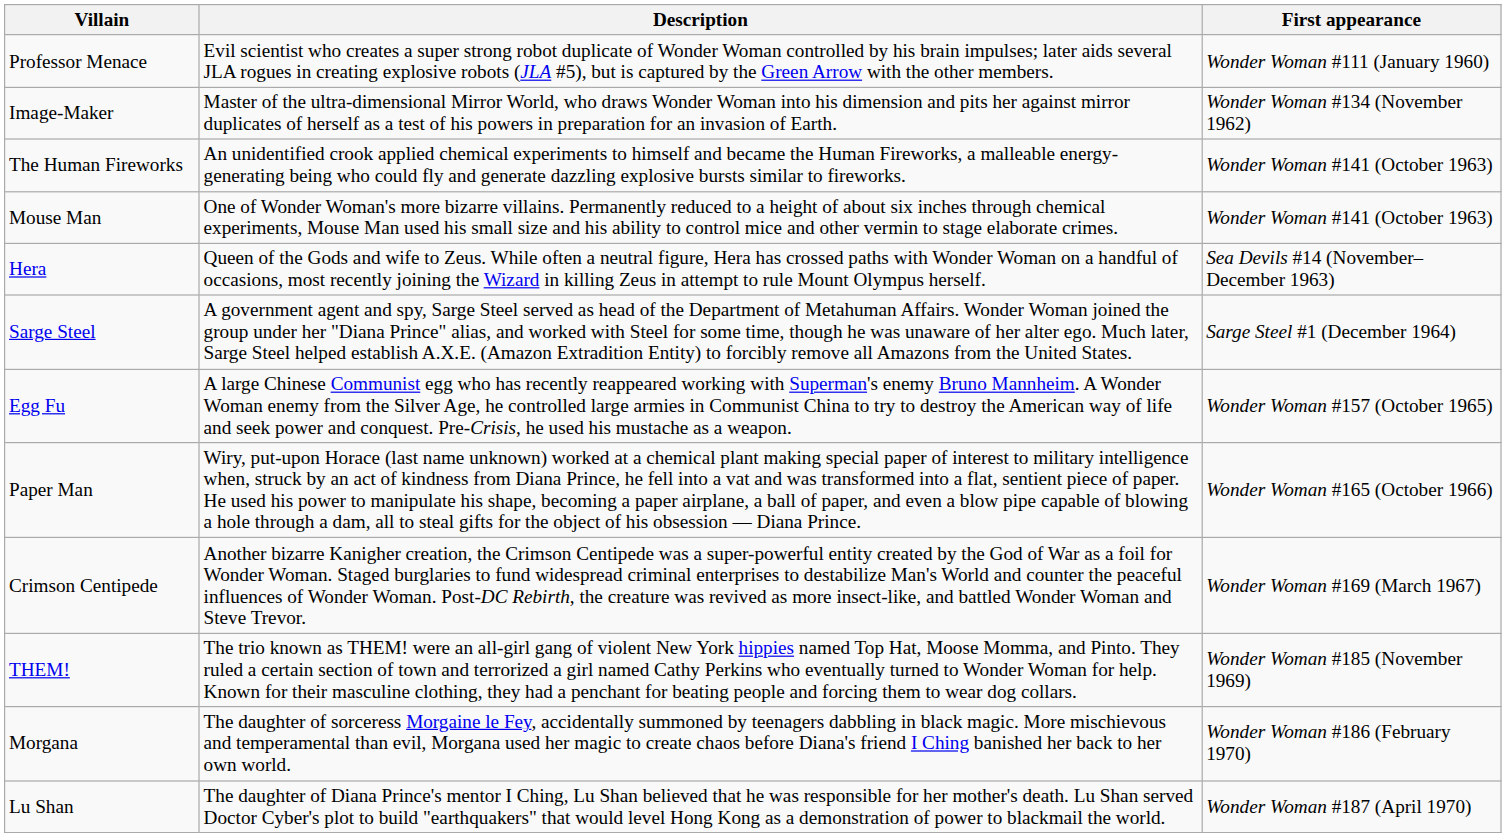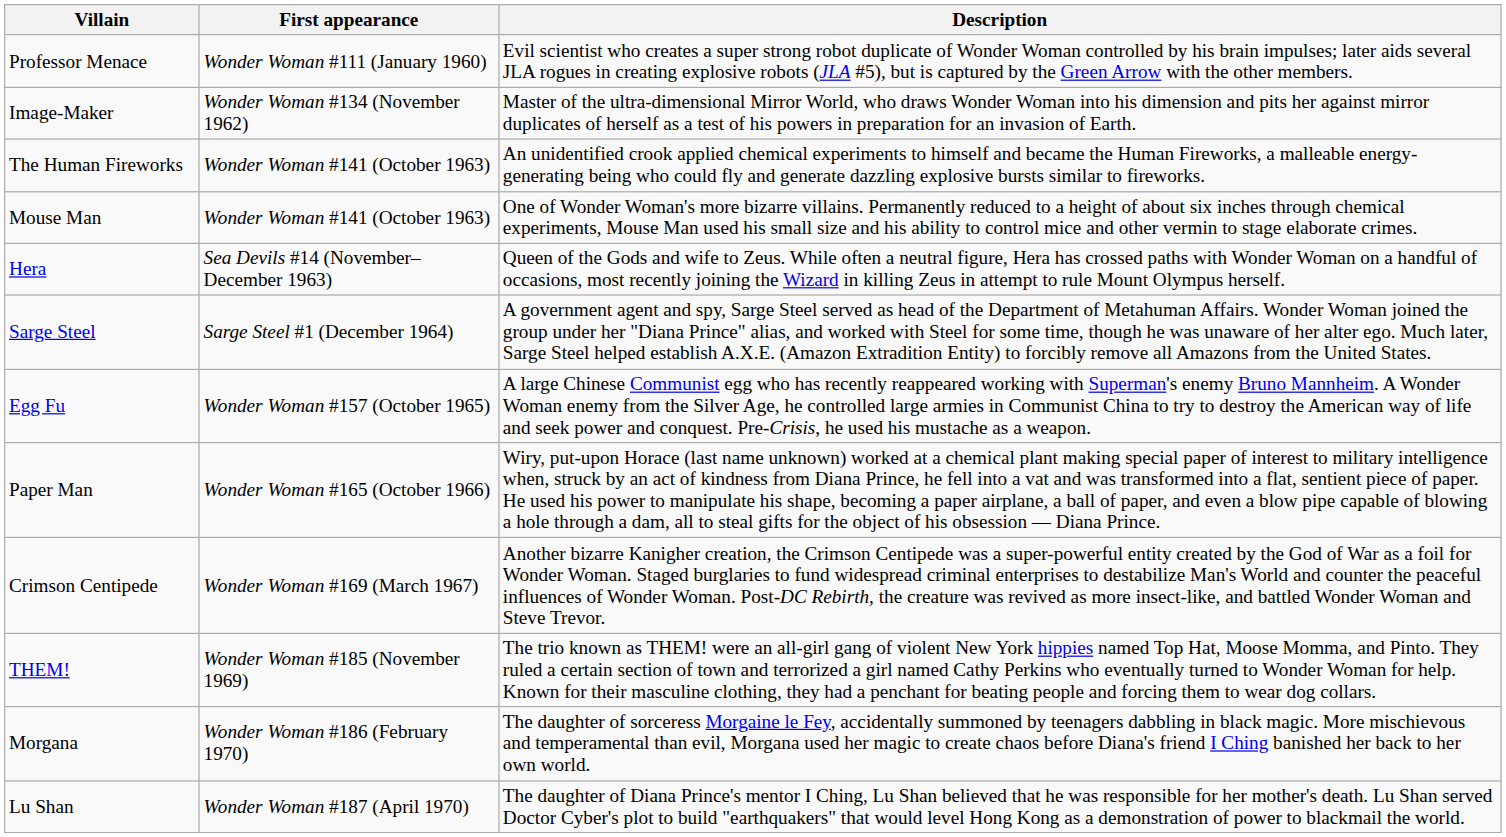columns swapped: First appearance <-> Description
